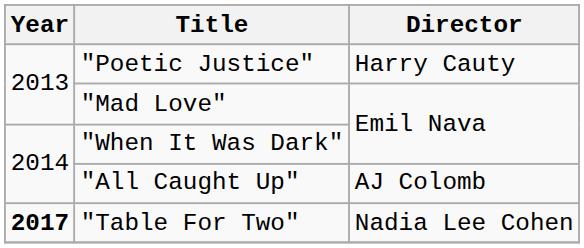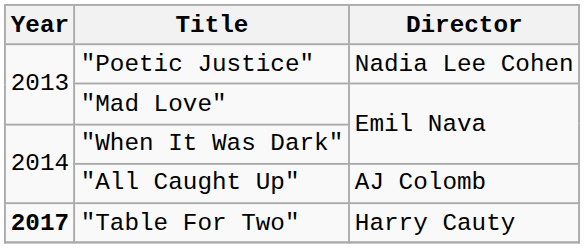"Poetic Justice" | Director: Harry Cauty -> Nadia Lee Cohen
"Table For Two" | Director: Nadia Lee Cohen -> Harry Cauty
